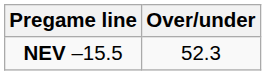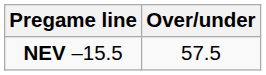NEV –15.5 | Over/under: 52.3 -> 57.5
